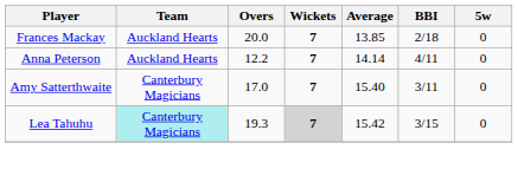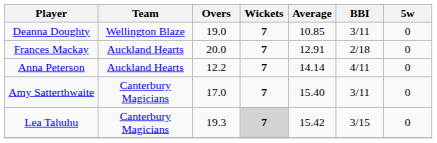+ row: Deanna Doughty | Wellington Blaze | 19.0 | 7 | 10.85 | 3/11 | 0
Frances Mackay | Average: 13.85 -> 12.91
Lea Tahuhu | Team: paleturquoise background -> no background
